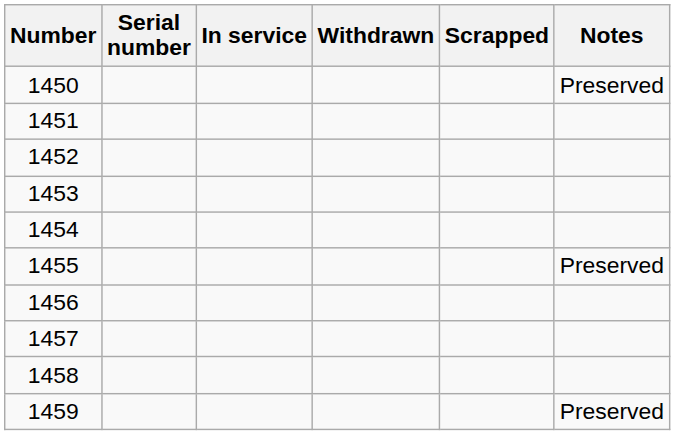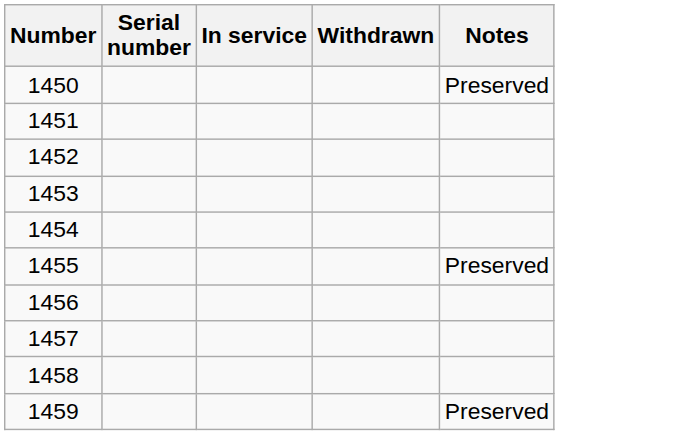- column: Scrapped
